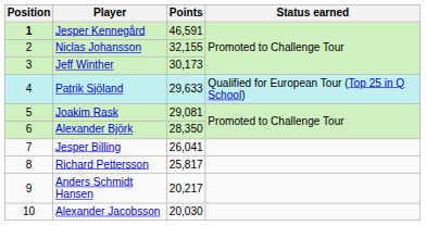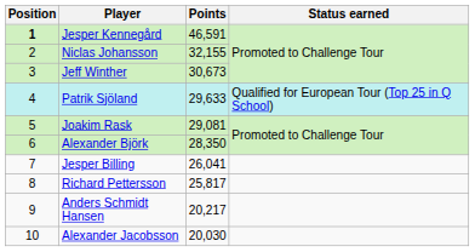Jeff Winther | Points: 30,173 -> 30,673
